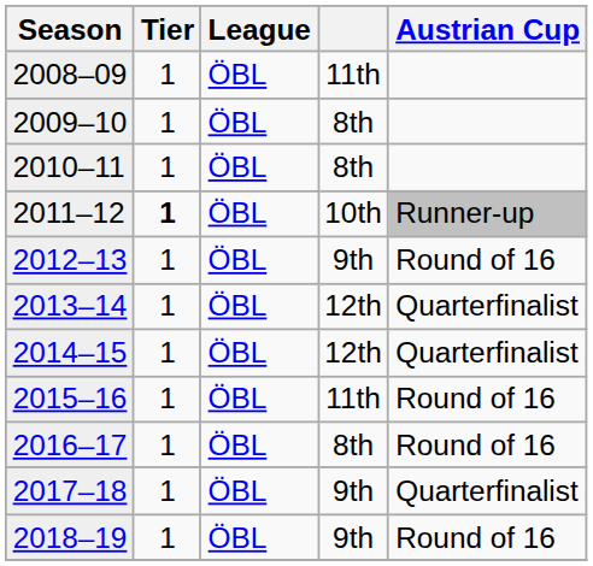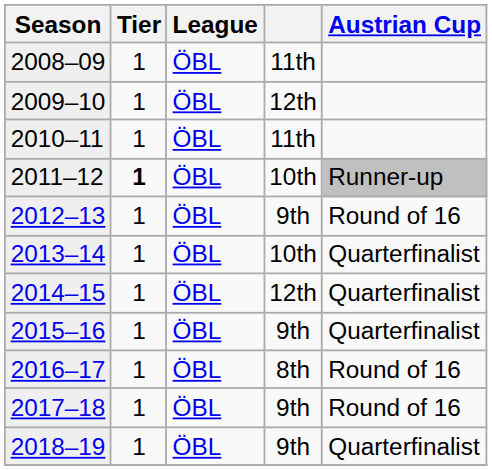2009–10 | column 4: 8th -> 12th
2010–11 | column 4: 8th -> 11th
2013–14 | column 4: 12th -> 10th
2015–16 | column 4: 11th -> 9th
2015–16 | Austrian Cup: Round of 16 -> Quarterfinalist
2017–18 | Austrian Cup: Quarterfinalist -> Round of 16
2018–19 | Austrian Cup: Round of 16 -> Quarterfinalist
